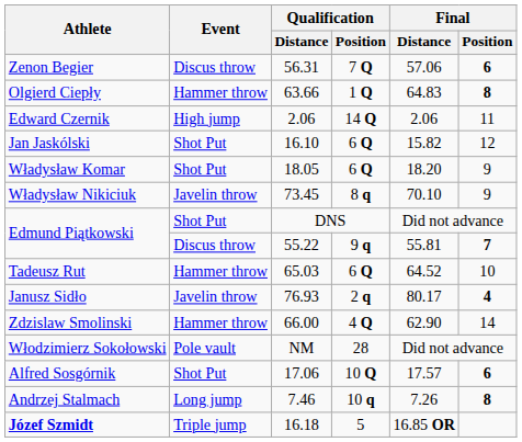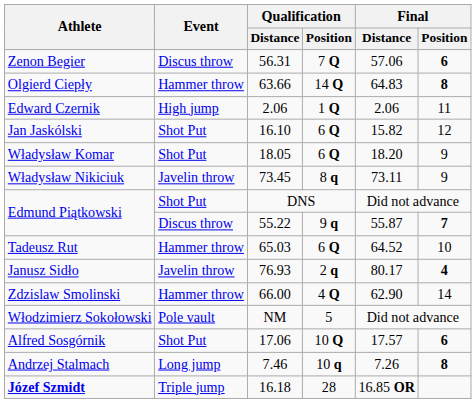Olgierd Ciepły | Qualification / Position: 1 Q -> 14 Q
Edward Czernik | Qualification / Position: 14 Q -> 1 Q
Władysław Nikiciuk | Final / Distance: 70.10 -> 73.11
Edmund Piątkowski / 55.22 | Final / Distance: 55.81 -> 55.87
Włodzimierz Sokołowski | Qualification / Position: 28 -> 5
Józef Szmidt | Qualification / Position: 5 -> 28
